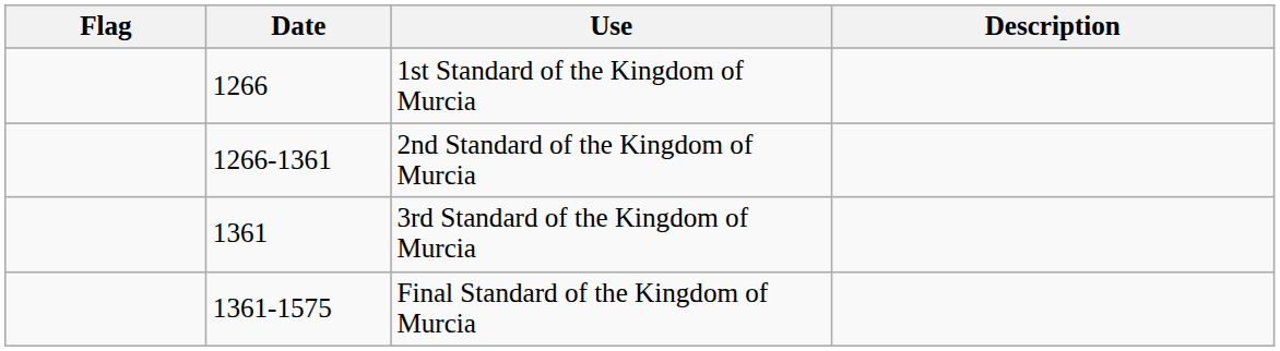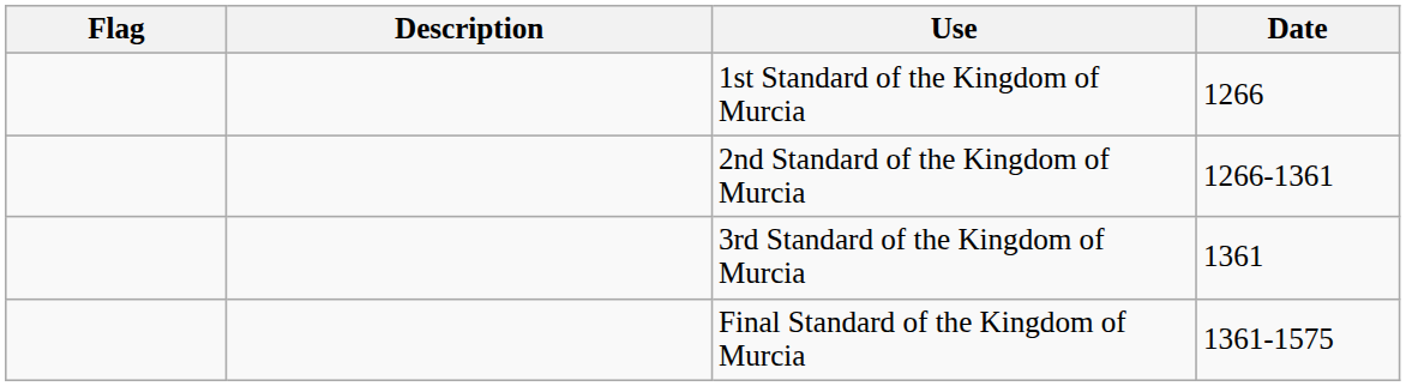columns swapped: Date <-> Description
